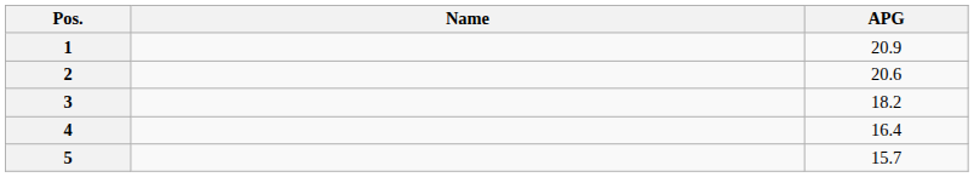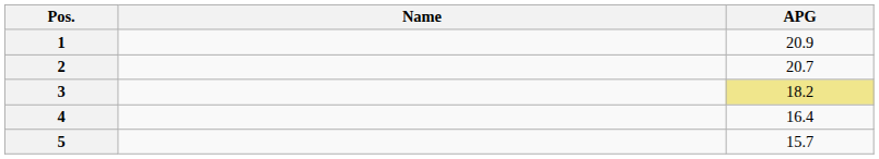2 | APG: 20.6 -> 20.7
3 | APG: no background -> khaki background
